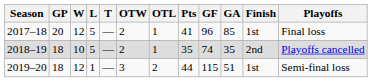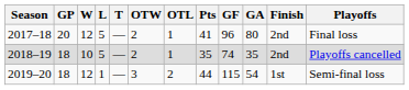2017–18 | GA: 85 -> 80
2017–18 | Finish: 1st -> 2nd
2019–20 | GA: 51 -> 54
